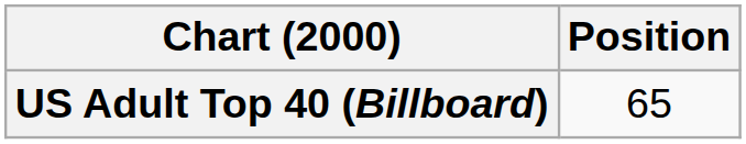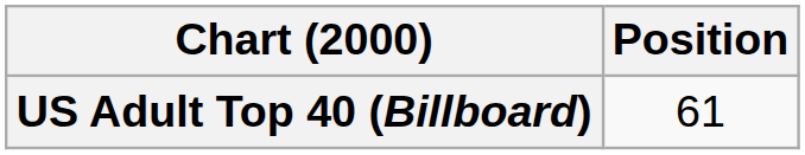US Adult Top 40 (Billboard) | Position: 65 -> 61
